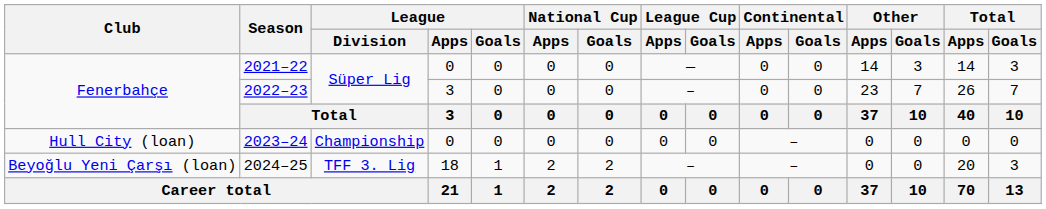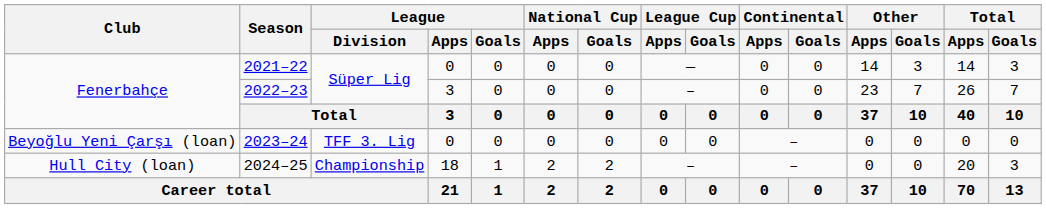2023–24 | Club: Hull City (loan) -> Beyoğlu Yeni Çarşı (loan)
2023–24 | League / Division: Championship -> TFF 3. Lig
2024–25 | Club: Beyoğlu Yeni Çarşı (loan) -> Hull City (loan)
2024–25 | League / Division: TFF 3. Lig -> Championship
